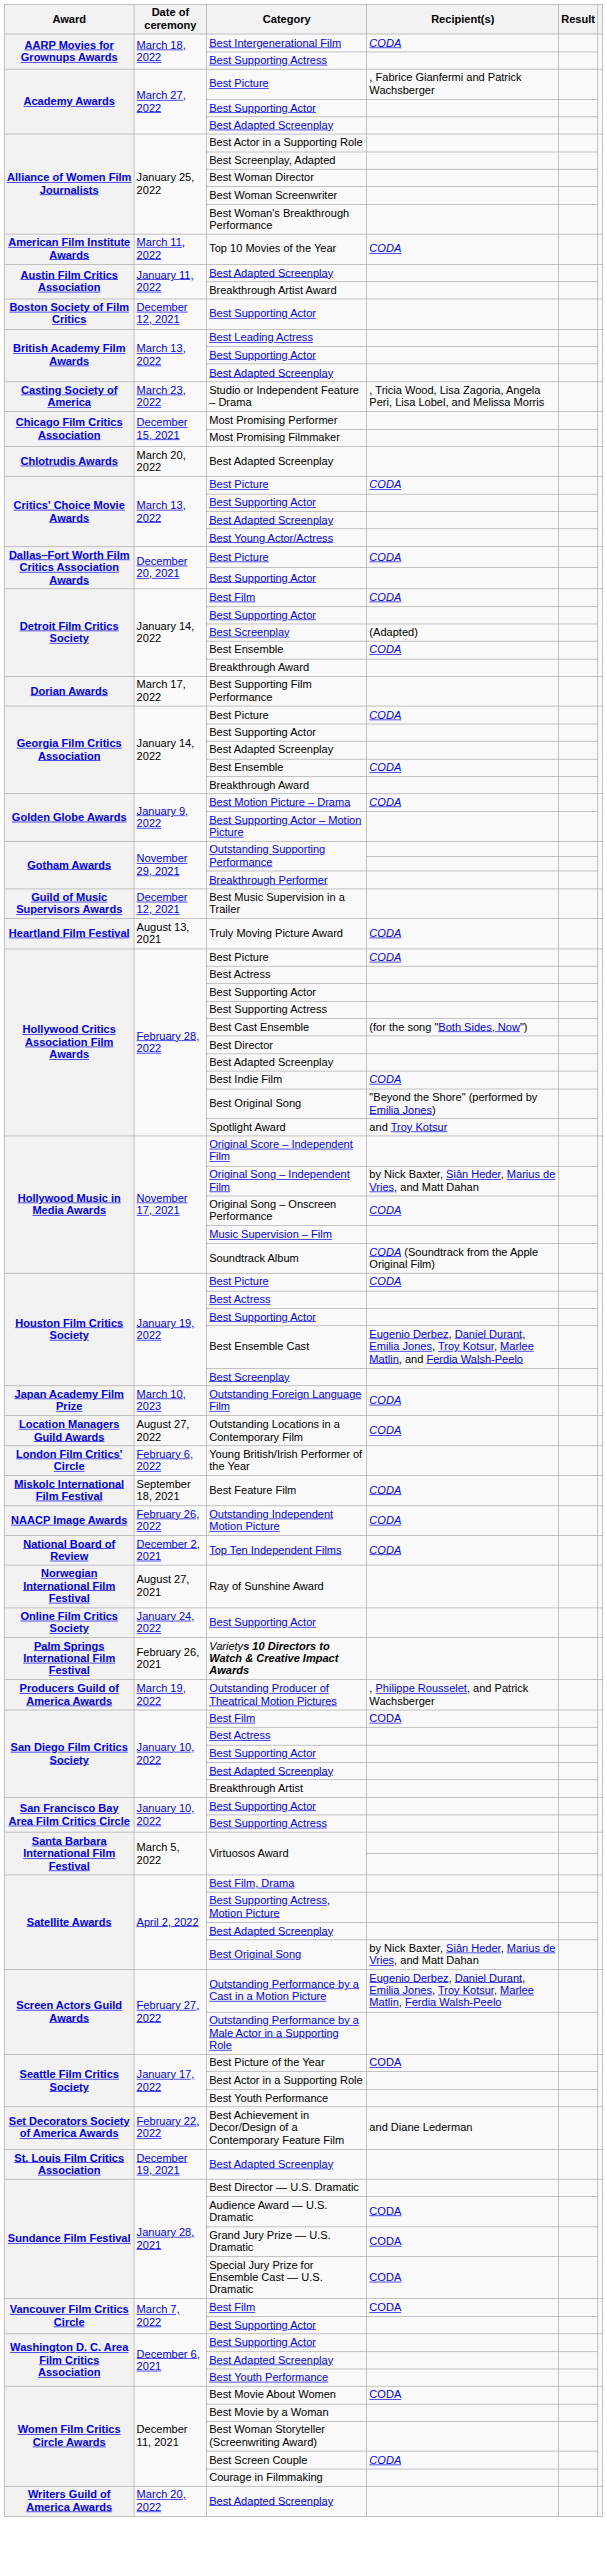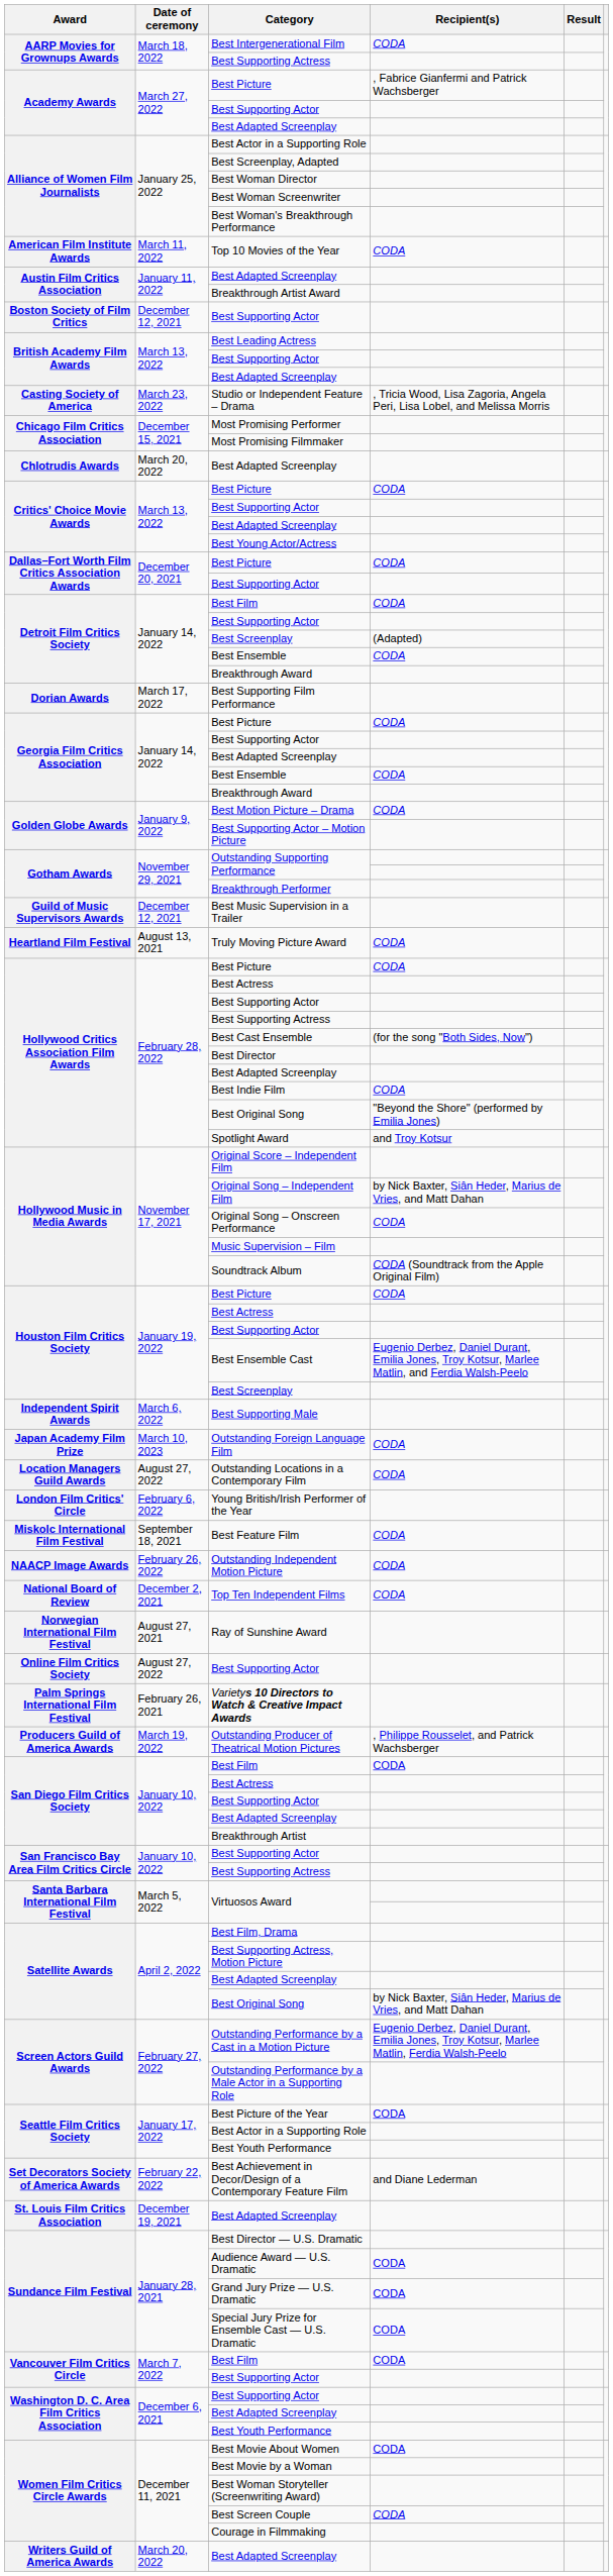+ row: Independent Spirit Awards | March 6, 2022 | Best Supporting Male
Online Film Critics Society / Best Supporting Actor | Date of ceremony: January 24, 2022 -> August 27, 2022
